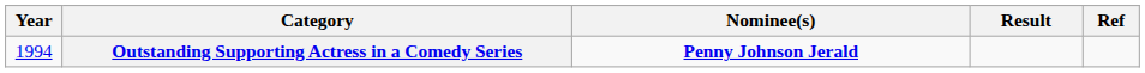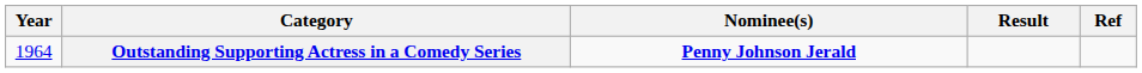Outstanding Supporting Actress in a Comedy Series | Year: 1994 -> 1964
